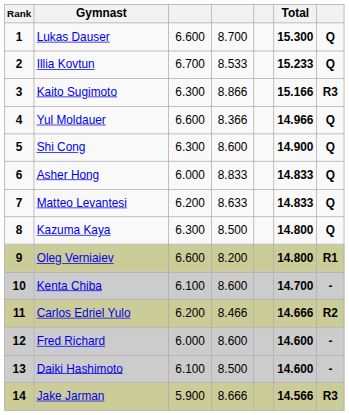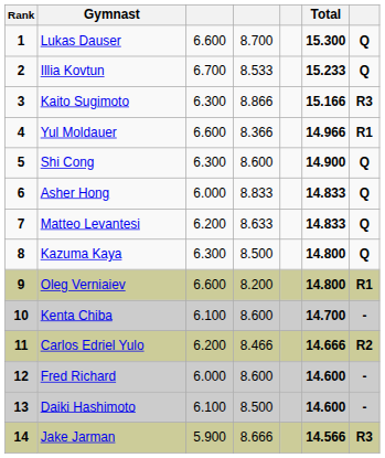Yul Moldauer | column 7: Q -> R1
